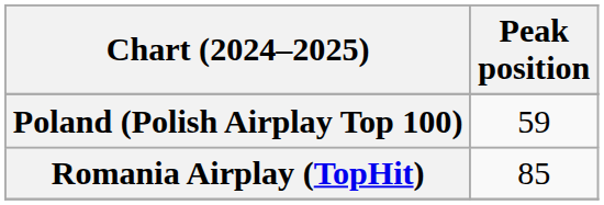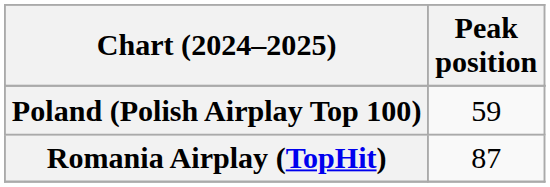Romania Airplay (TopHit) | Peak position: 85 -> 87
